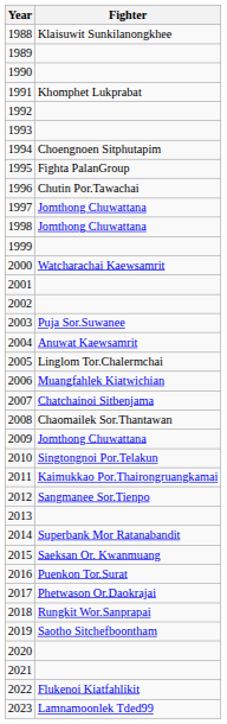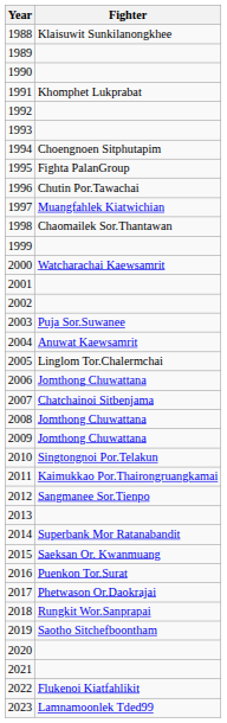1997 | Fighter: Jomthong Chuwattana -> Muangfahlek Kiatwichian
1998 | Fighter: Jomthong Chuwattana -> Chaomailek Sor.Thantawan
2006 | Fighter: Muangfahlek Kiatwichian -> Jomthong Chuwattana
2008 | Fighter: Chaomailek Sor.Thantawan -> Jomthong Chuwattana
